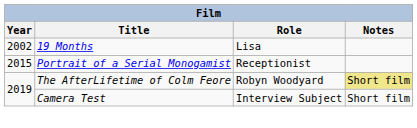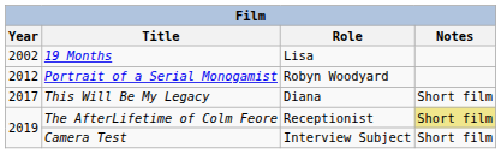Portrait of a Serial Monogamist | Year: 2015 -> 2012
Portrait of a Serial Monogamist | Role: Receptionist -> Robyn Woodyard
+ row: 2017 | This Will Be My Legacy | Diana | Short film
The AfterLifetime of Colm Feore | Role: Robyn Woodyard -> Receptionist
